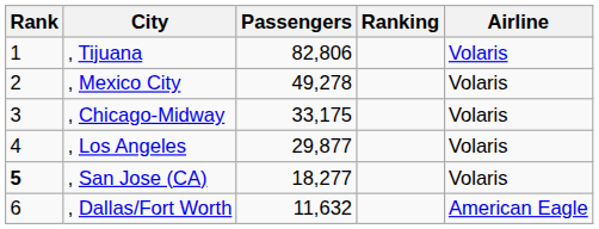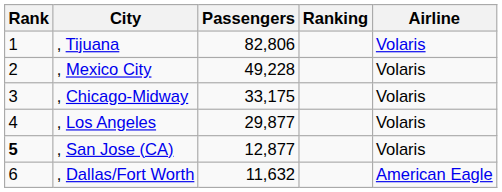, Mexico City | Passengers: 49,278 -> 49,228
, San Jose (CA) | Passengers: 18,277 -> 12,877
